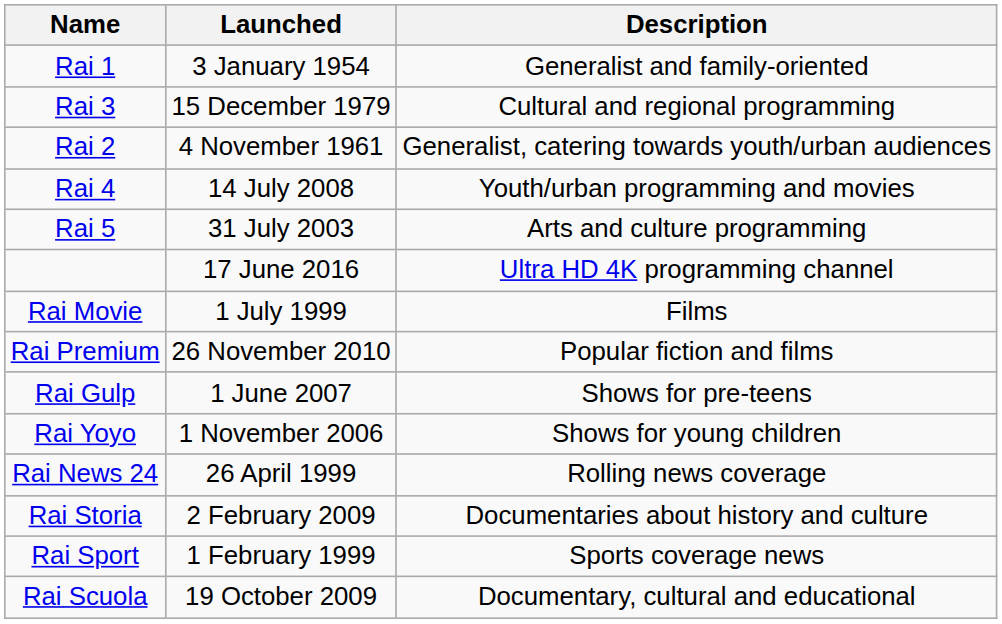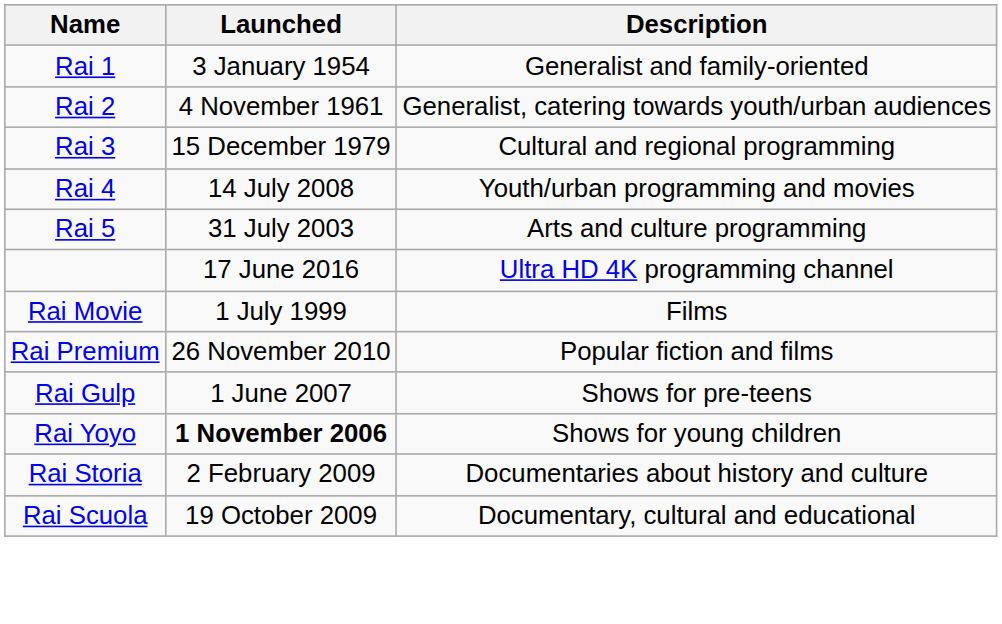rows swapped: Rai 2 <-> Rai 3
Rai Yoyo | Launched: normal -> bold
- row: Rai News 24 | 26 April 1999 | Rolling news coverage
- row: Rai Sport | 1 February 1999 | Sports coverage news
